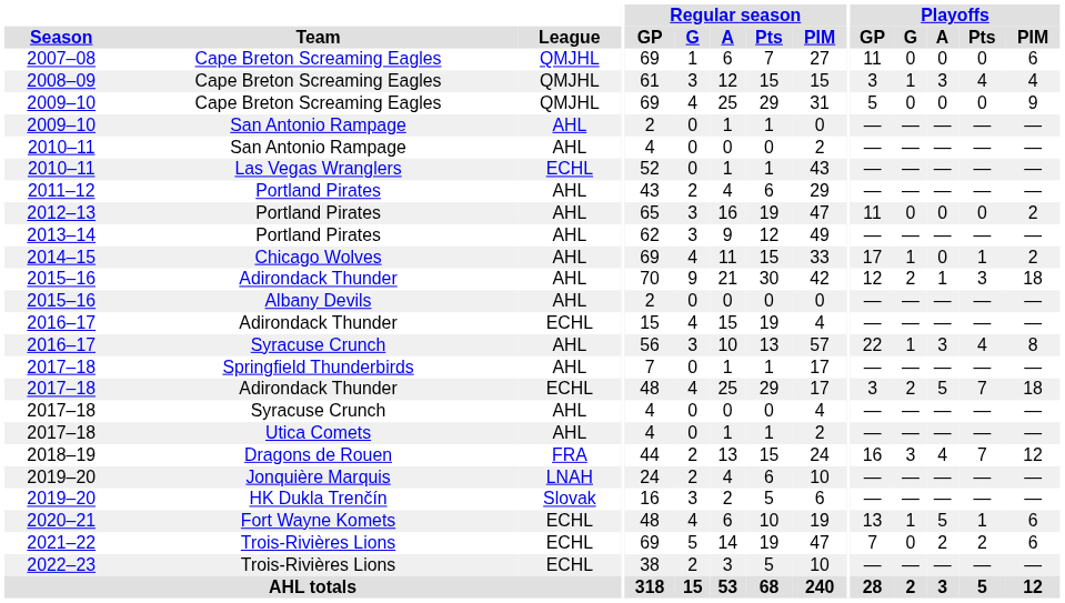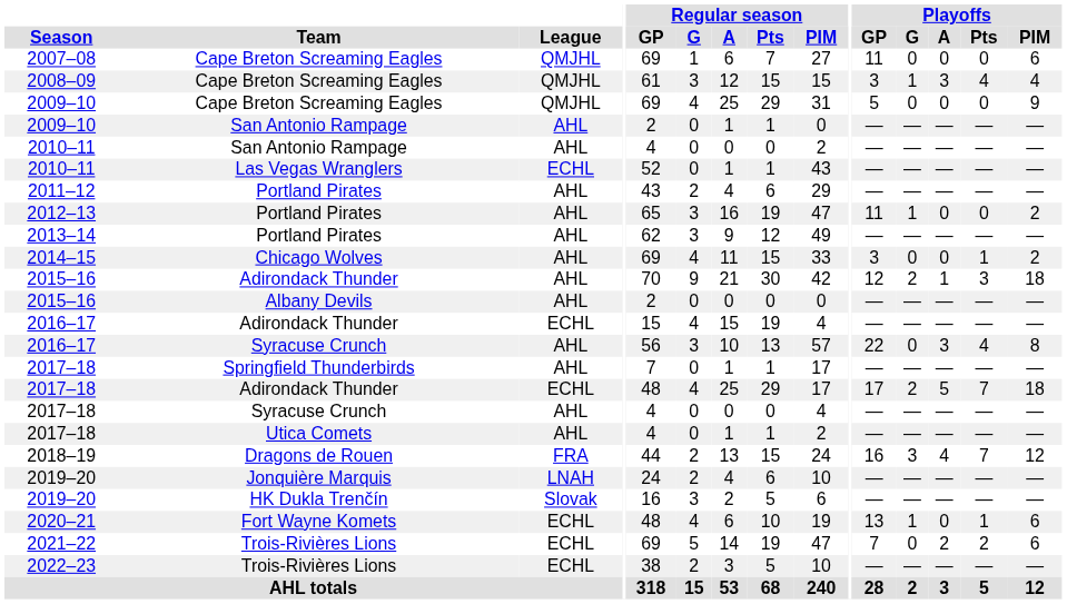2012–13 | Playoffs / G: 0 -> 1
2014–15 | Playoffs / GP: 17 -> 3
2014–15 | Playoffs / G: 1 -> 0
2016–17 / Syracuse Crunch | Playoffs / G: 1 -> 0
2017–18 / Adirondack Thunder | Playoffs / GP: 3 -> 17
2020–21 | Playoffs / A: 5 -> 0
